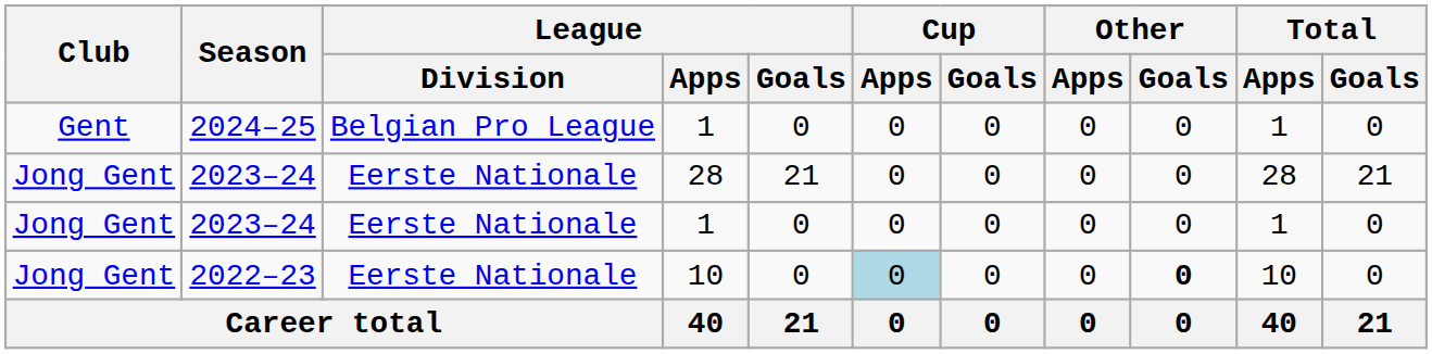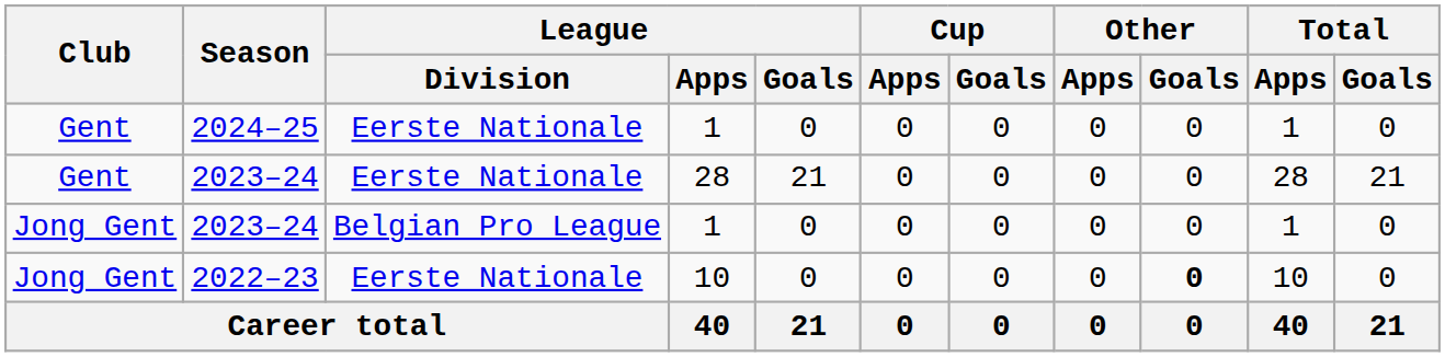2024–25 | League / Division: Belgian Pro League -> Eerste Nationale
2023–24 / 28 | Club: Jong Gent -> Gent
2023–24 / 1 | League / Division: Eerste Nationale -> Belgian Pro League
2022–23 | Cup / Apps: lightblue background -> no background
